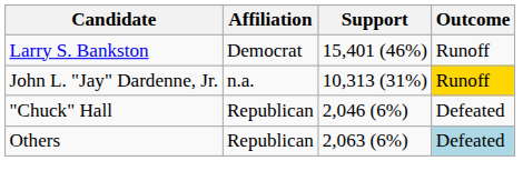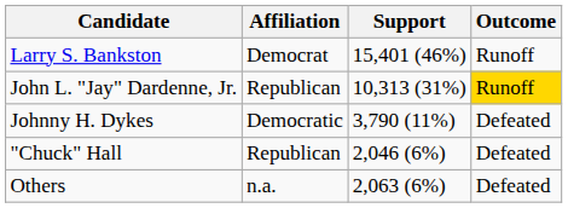John L. "Jay" Dardenne, Jr. | Affiliation: n.a. -> Republican
+ row: Johnny H. Dykes | Democratic | 3,790 (11%) | Defeated
Others | Affiliation: Republican -> n.a.
Others | Outcome: lightblue background -> no background
